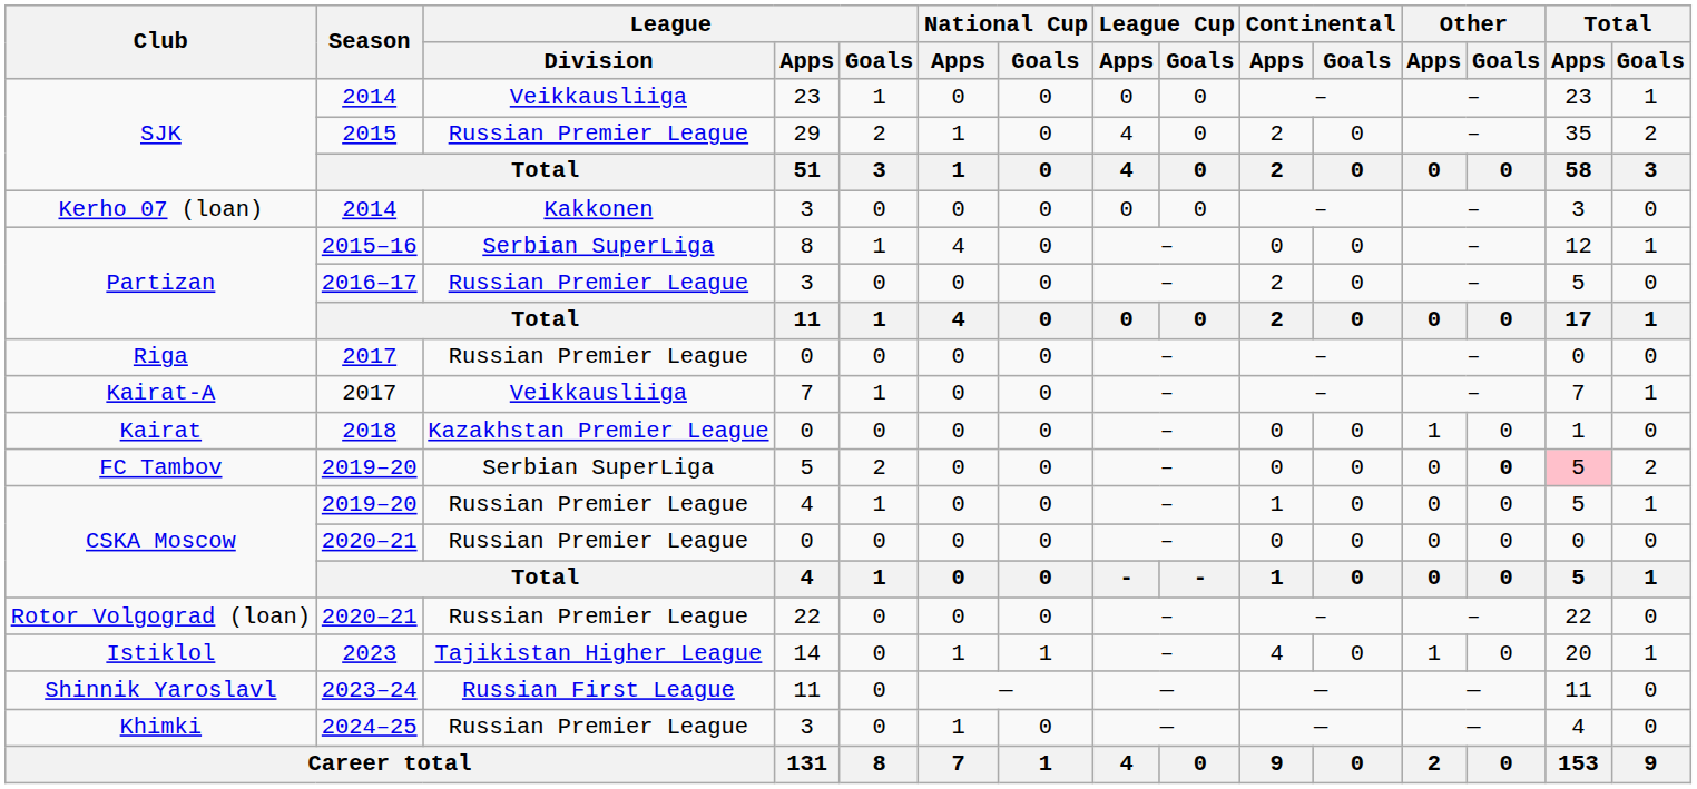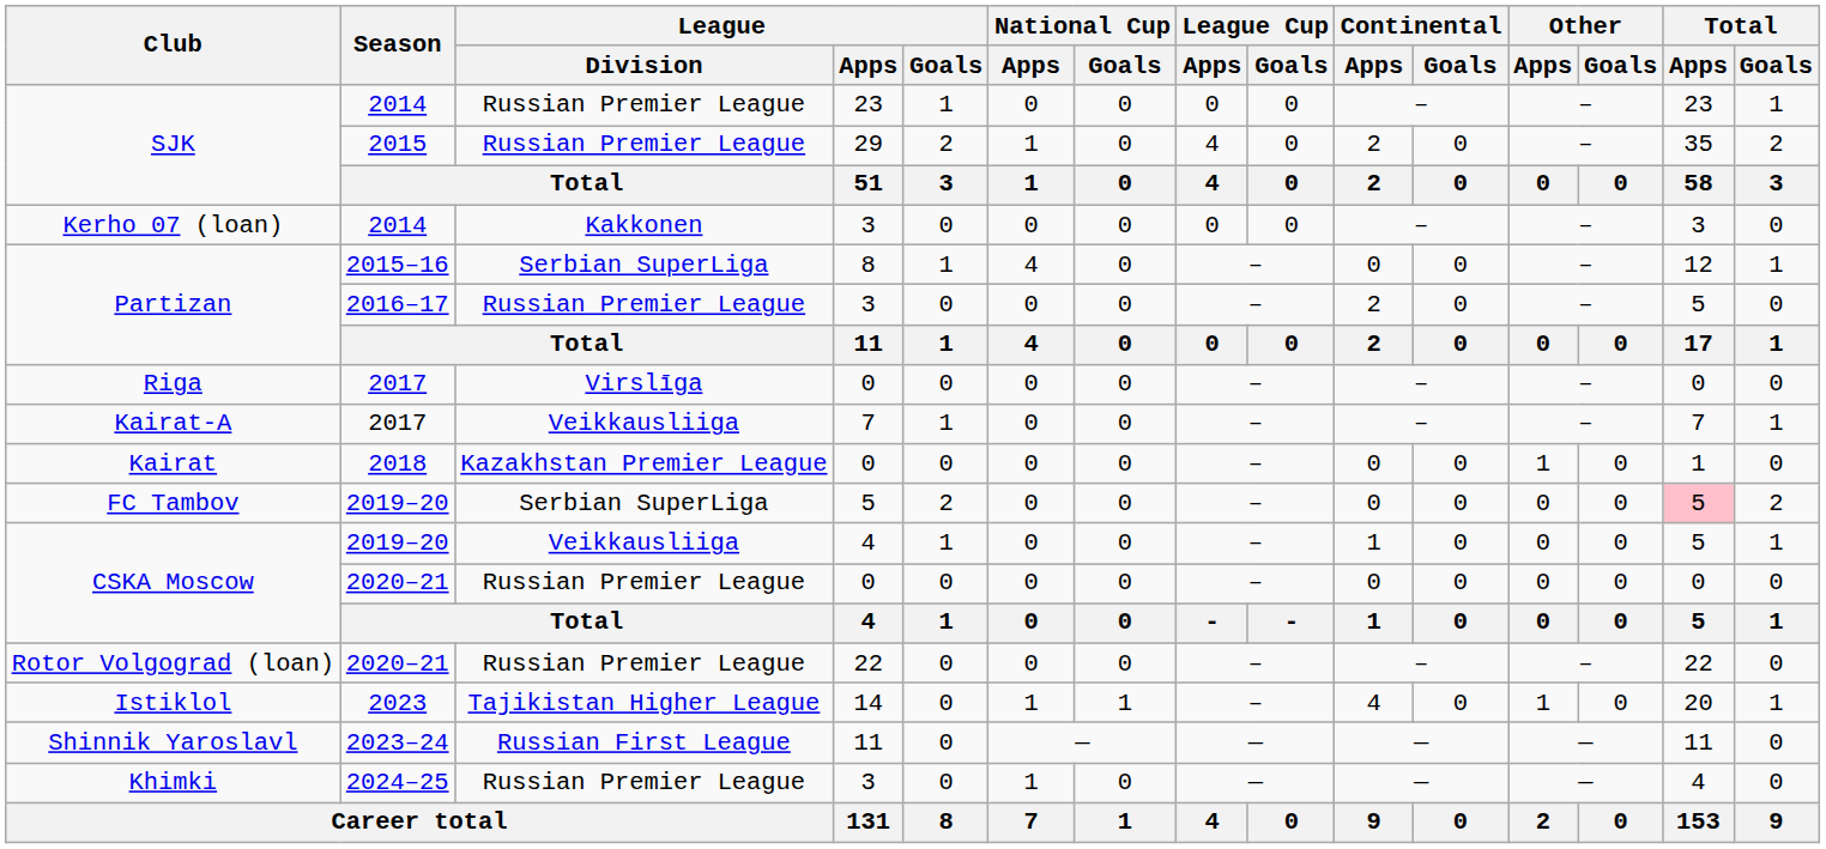SJK / 2014 | League / Division: Veikkausliiga -> Russian Premier League
Riga | League / Division: Russian Premier League -> Virslīga
FC Tambov | Other / Goals: bold -> normal
CSKA Moscow / 2019–20 | League / Division: Russian Premier League -> Veikkausliiga
